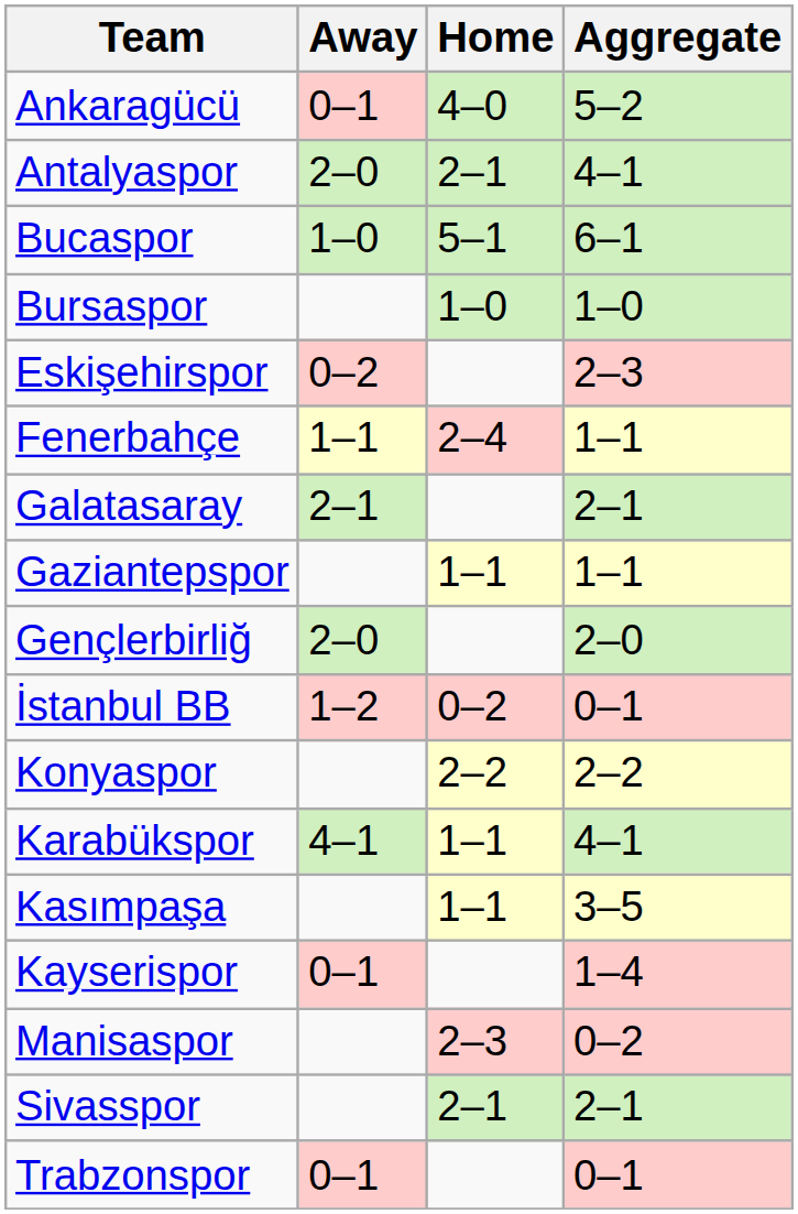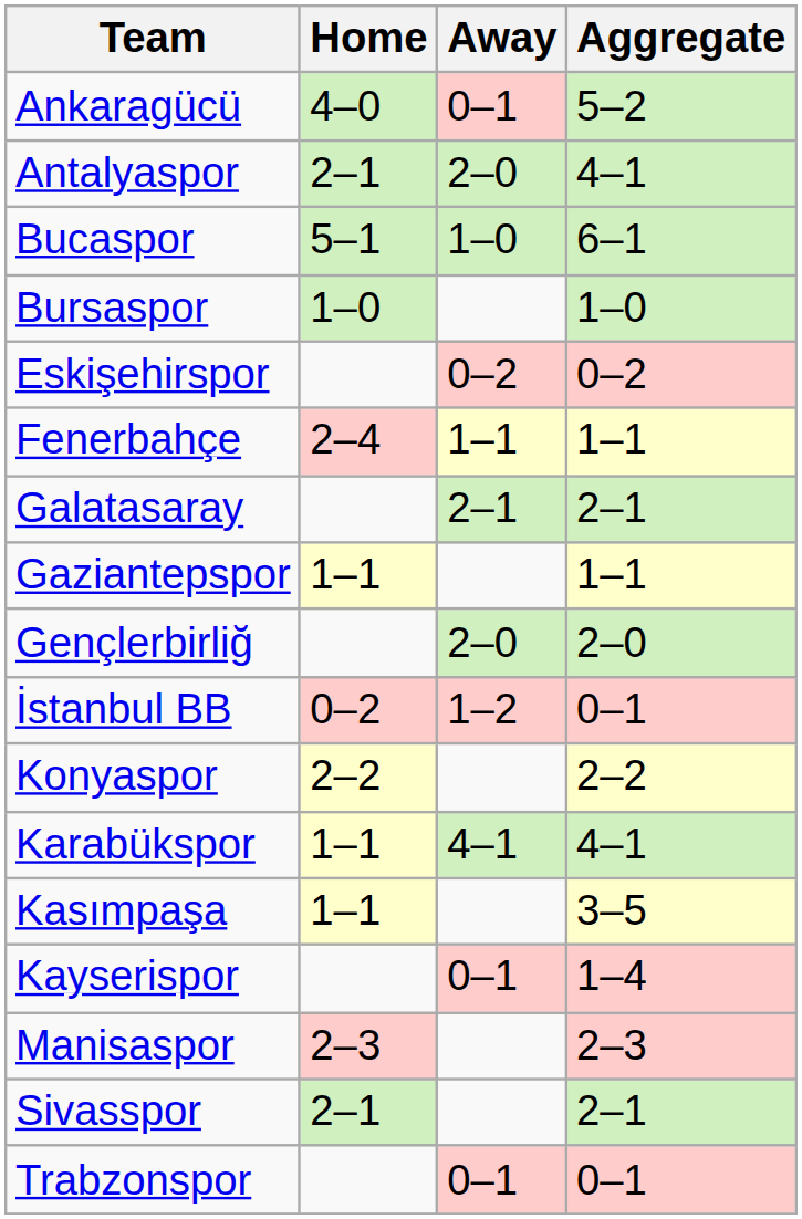columns swapped: Home <-> Away
Eskişehirspor | Aggregate: 2–3 -> 0–2
Manisaspor | Aggregate: 0–2 -> 2–3
